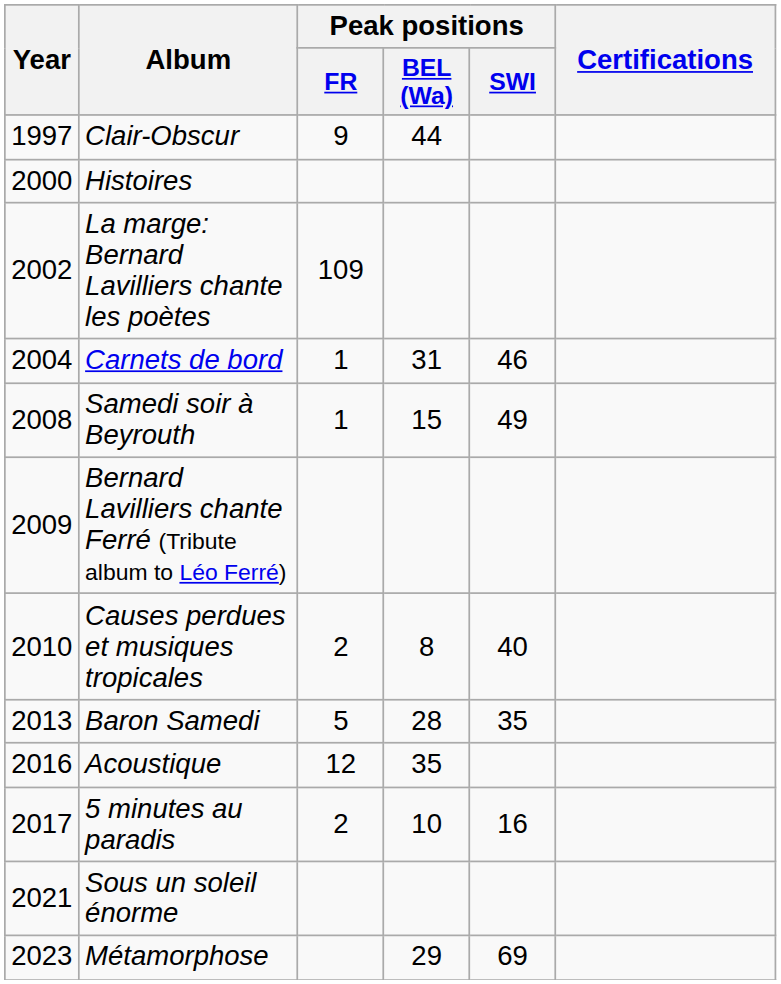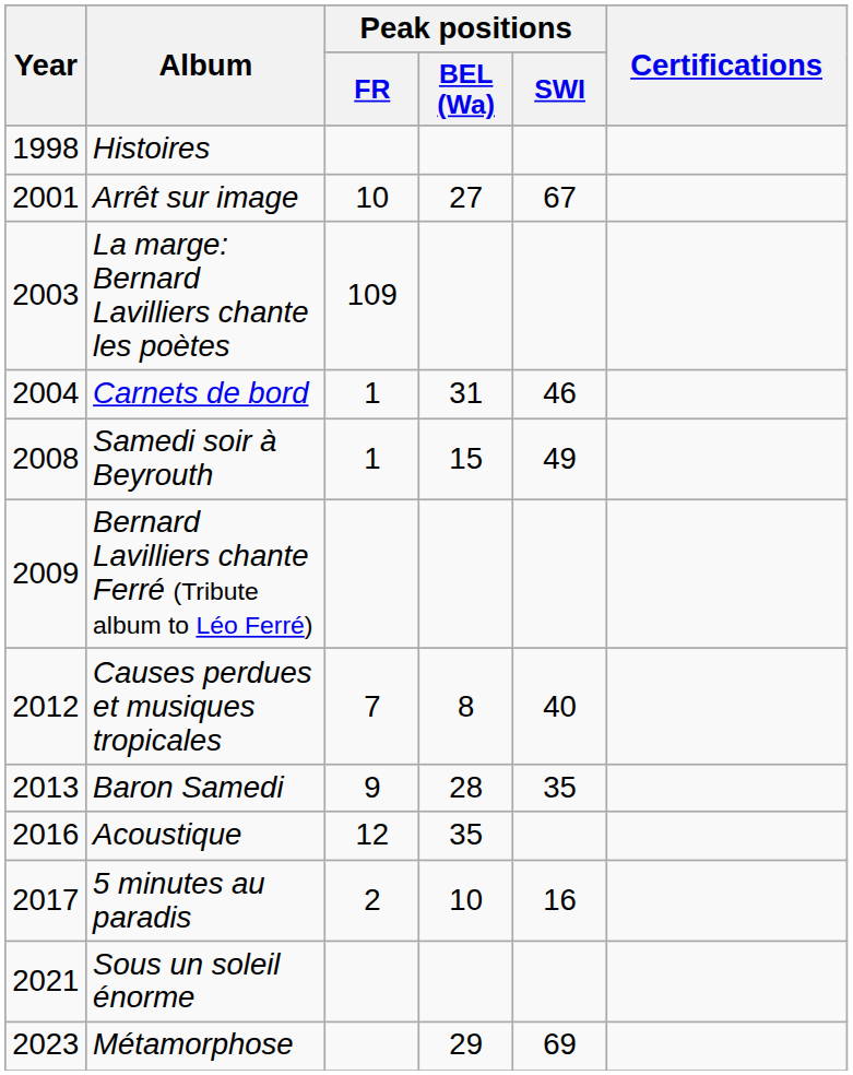- row: 1997 | Clair-Obscur | 9 | 44
Histoires | Year: 2000 -> 1998
+ row: 2001 | Arrêt sur image | 10 | 27 | 67
La marge: Bernard Lavilliers chante les poètes | Year: 2002 -> 2003
Causes perdues et musiques tropicales | Year: 2010 -> 2012
Causes perdues et musiques tropicales | Peak positions / FR: 2 -> 7
Baron Samedi | Peak positions / FR: 5 -> 9
